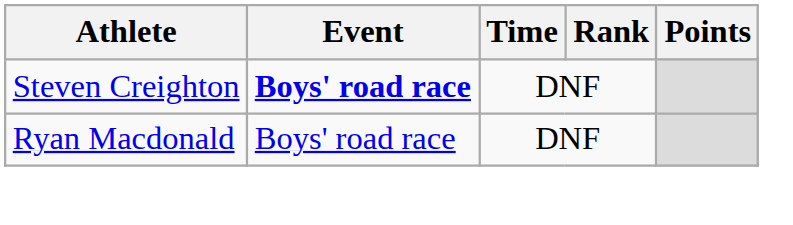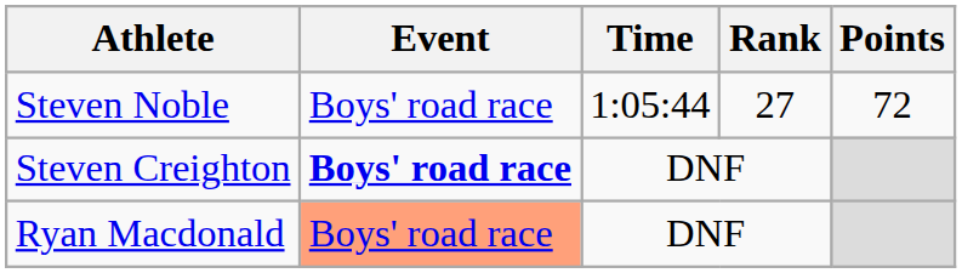+ row: Steven Noble | Boys' road race | 1:05:44 | 27 | 72
Ryan Macdonald | Event: no background -> lightsalmon background
